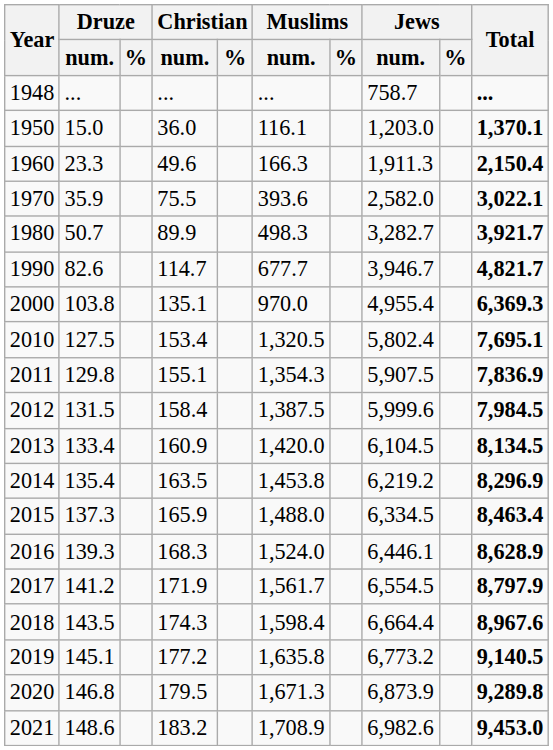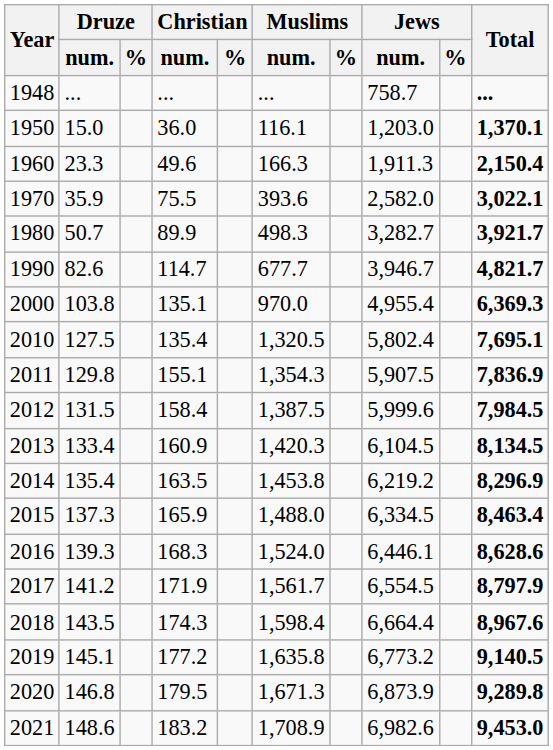2010 | Christian / num.: 153.4 -> 135.4
2013 | Muslims / num.: 1,420.0 -> 1,420.3
2016 | Total: 8,628.9 -> 8,628.6
